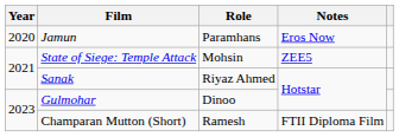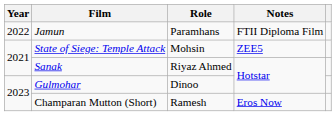Jamun | Year: 2020 -> 2022
Jamun | Notes: Eros Now -> FTII Diploma Film
Champaran Mutton (Short) | Notes: FTII Diploma Film -> Eros Now
